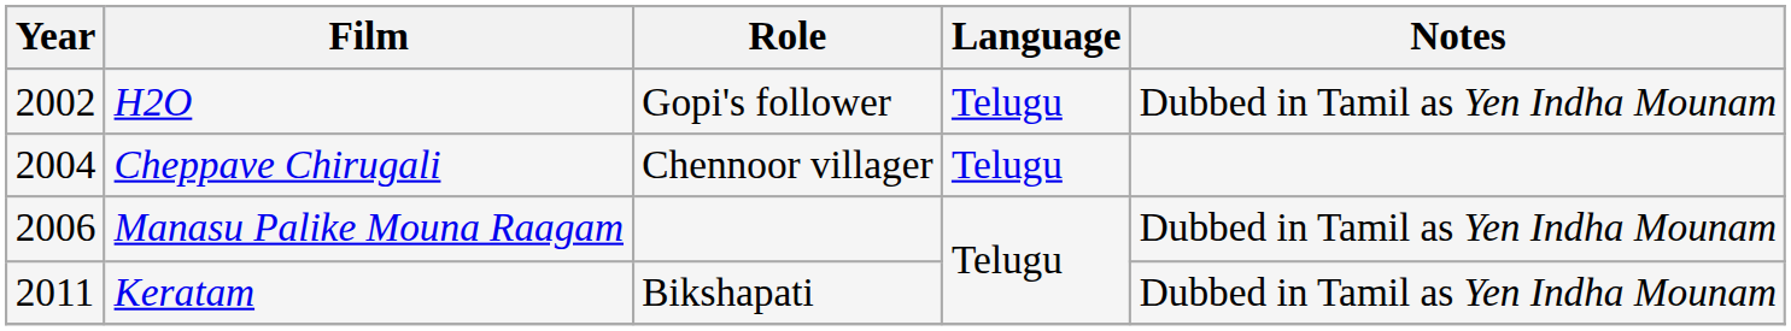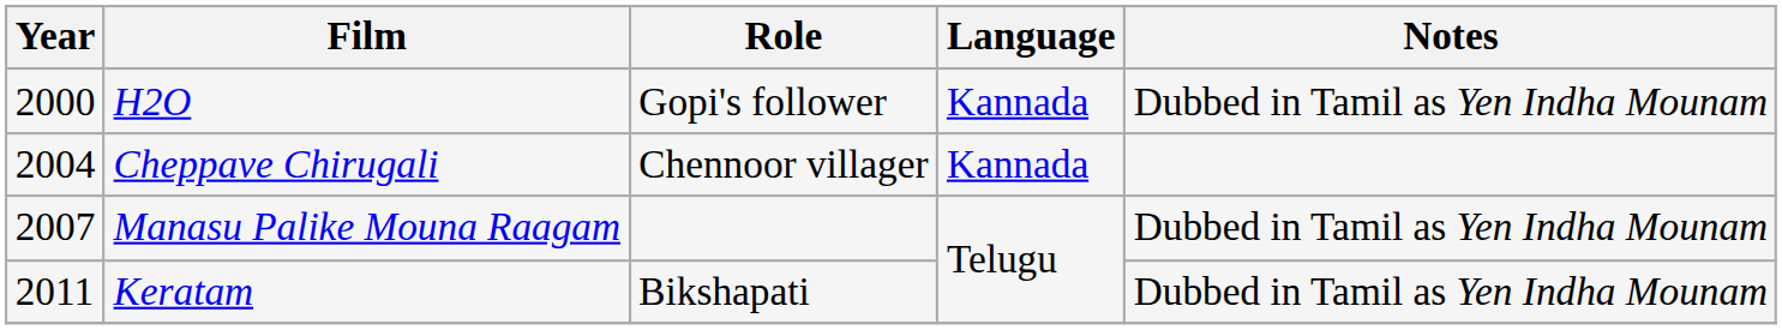H2O | Year: 2002 -> 2000
H2O | Language: Telugu -> Kannada
Cheppave Chirugali | Language: Telugu -> Kannada
Manasu Palike Mouna Raagam | Year: 2006 -> 2007
